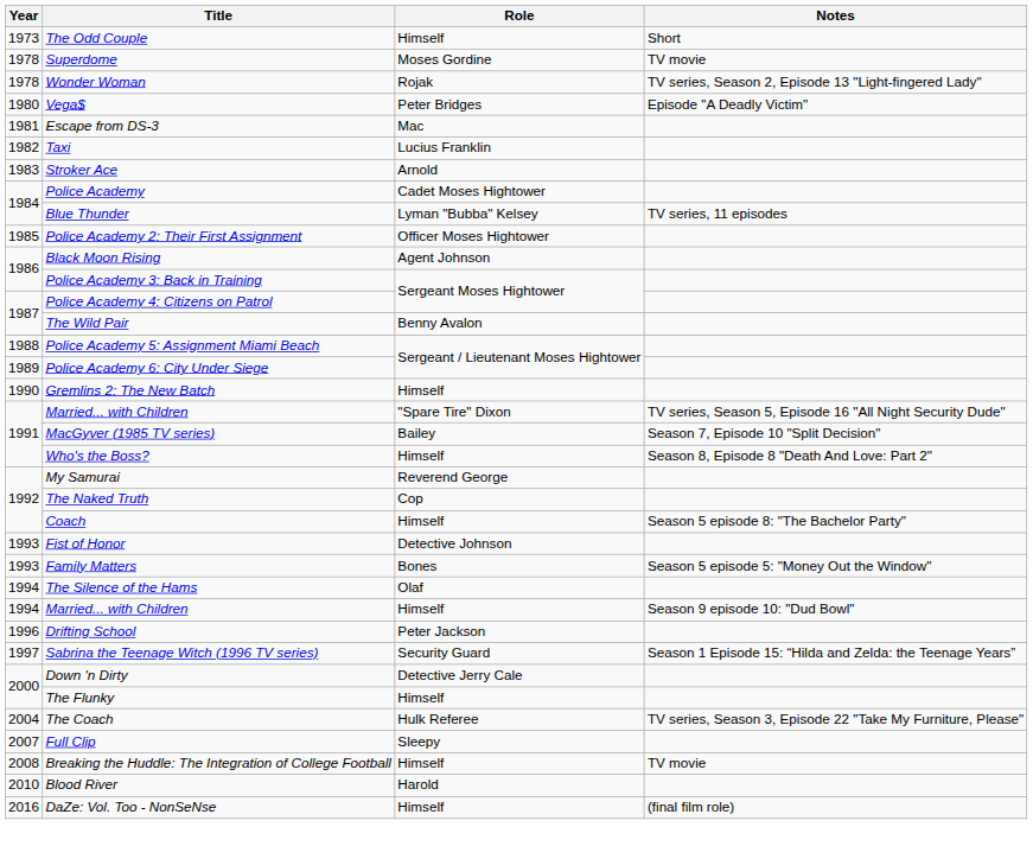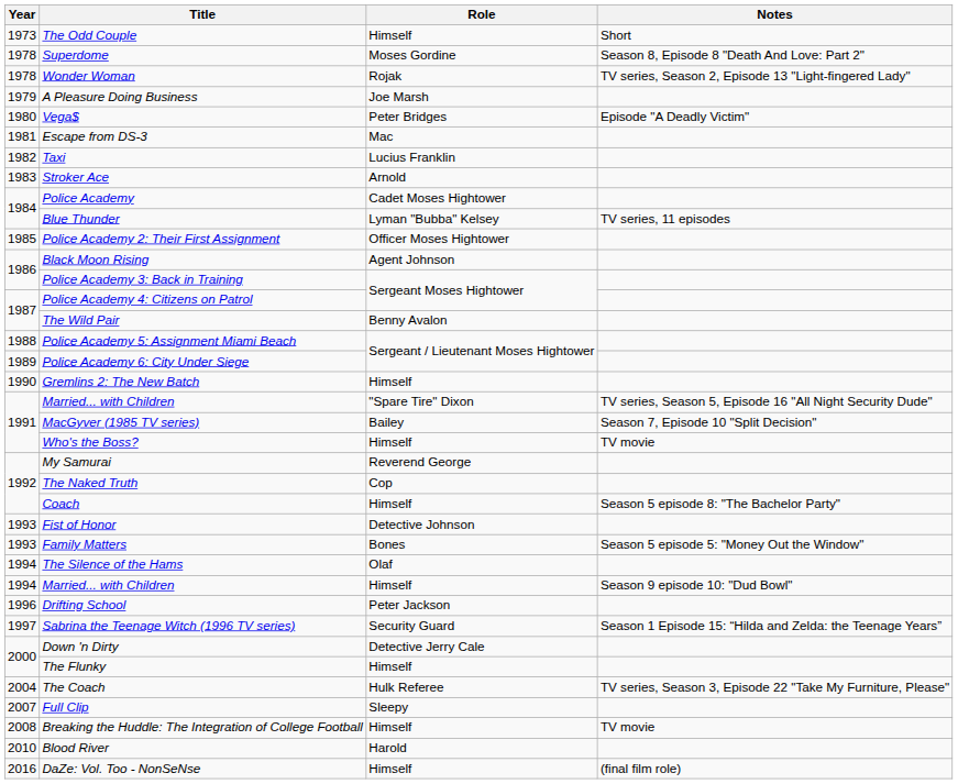Superdome | Notes: TV movie -> Season 8, Episode 8 "Death And Love: Part 2"
+ row: 1979 | A Pleasure Doing Business | Joe Marsh
Who's the Boss? | Notes: Season 8, Episode 8 "Death And Love: Part 2" -> TV movie
